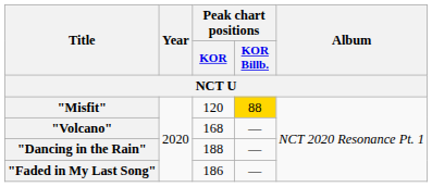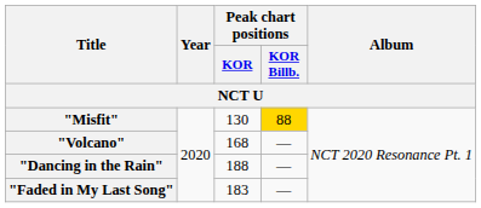"Misfit" | Peak chart positions / KOR: 120 -> 130
"Faded in My Last Song" | Peak chart positions / KOR: 186 -> 183
